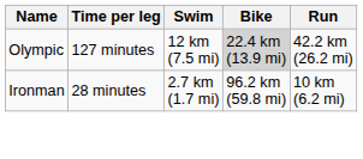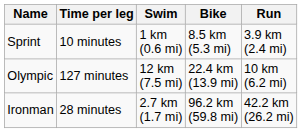+ row: Sprint | 10 minutes | 1 km (0.6 mi) | 8.5 km (5.3 mi) | 3.9 km (2.4 mi)
Olympic | Bike: lightgrey background -> no background
Olympic | Run: 42.2 km (26.2 mi) -> 10 km (6.2 mi)
Ironman | Run: 10 km (6.2 mi) -> 42.2 km (26.2 mi)
